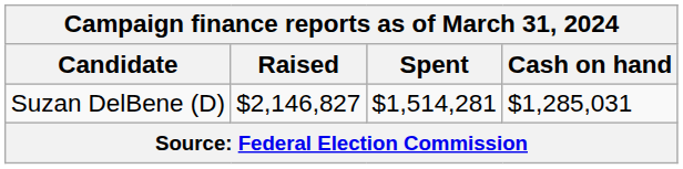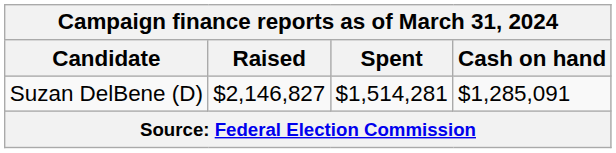Suzan DelBene (D) | Cash on hand: $1,285,031 -> $1,285,091
